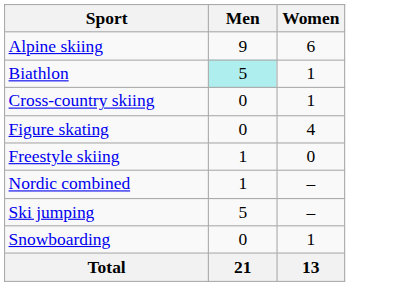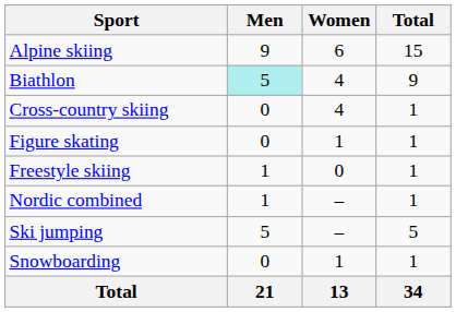+ column: Total | 15 | 9 | 1 | 1 | 1 | 1 | 5 | 1 | 34
Biathlon | Women: 1 -> 4
Cross-country skiing | Women: 1 -> 4
Figure skating | Women: 4 -> 1
